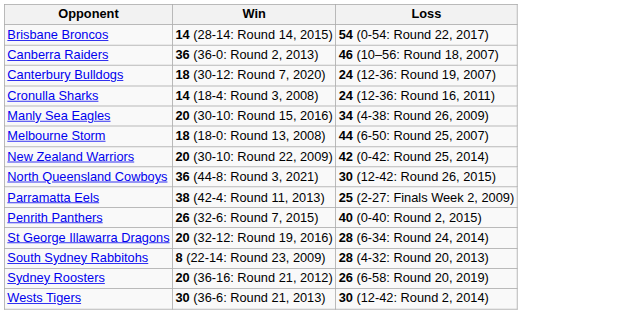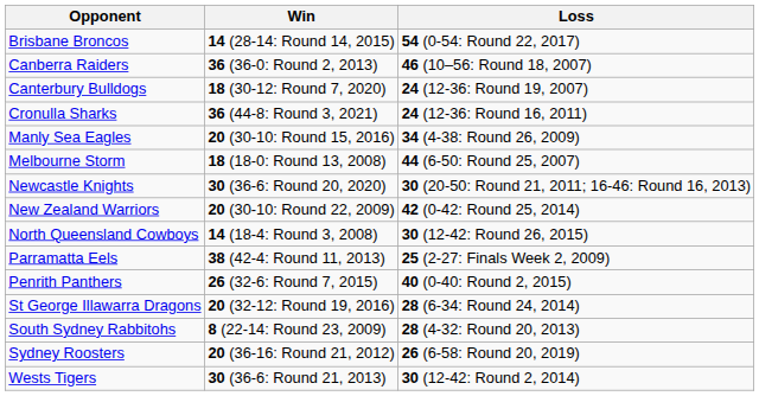Cronulla Sharks | Win: 14 (18-4: Round 3, 2008) -> 36 (44-8: Round 3, 2021)
+ row: Newcastle Knights | 30 (36-6: Round 20, 2020) | 30 (20-50: Round 21, 2011; 16-46: Round 16, 2013)
North Queensland Cowboys | Win: 36 (44-8: Round 3, 2021) -> 14 (18-4: Round 3, 2008)
